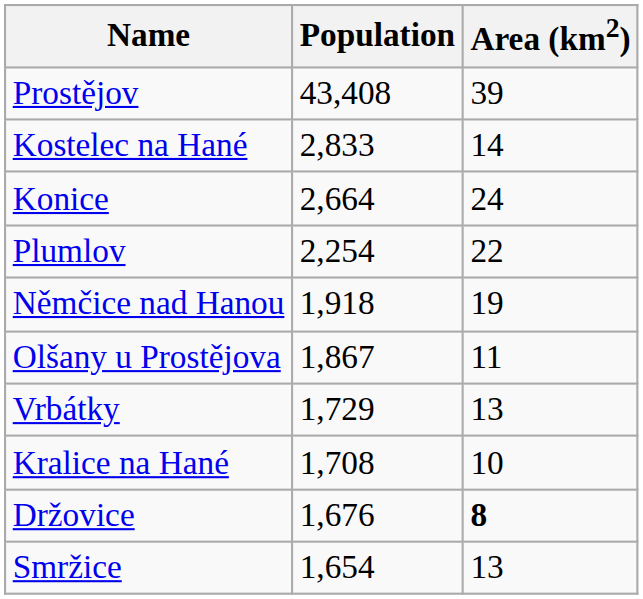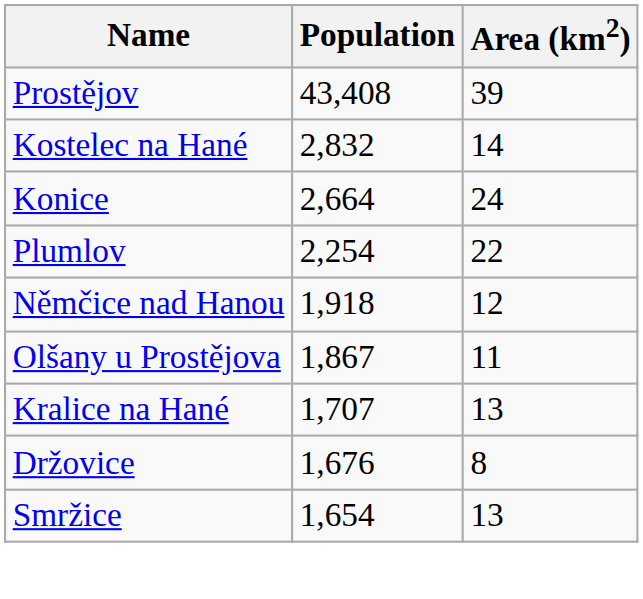Kostelec na Hané | Population: 2,833 -> 2,832
Němčice nad Hanou | Area (km2): 19 -> 12
- row: Vrbátky | 1,729 | 13
Kralice na Hané | Population: 1,708 -> 1,707
Kralice na Hané | Area (km2): 10 -> 13
Držovice | Area (km2): bold -> normal
